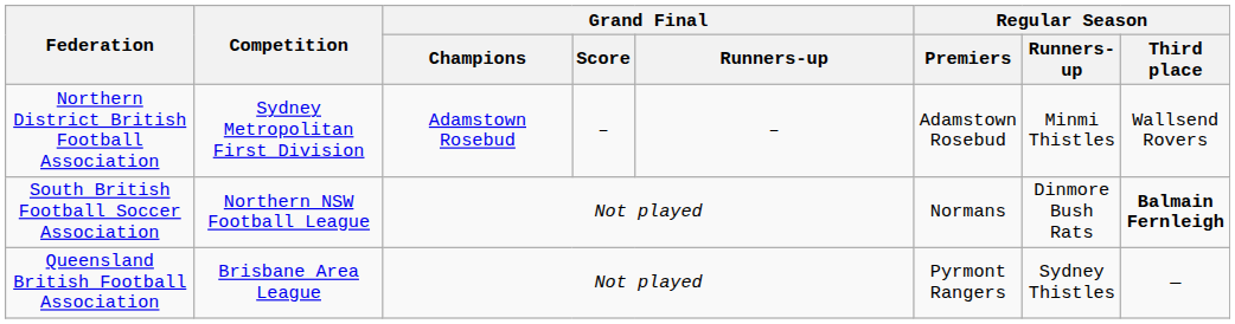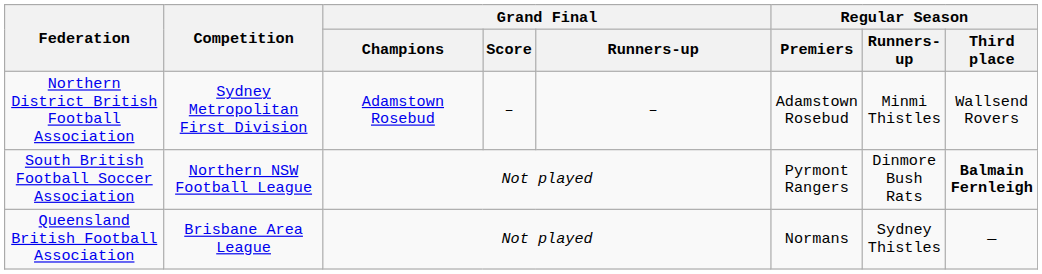South British Football Soccer Association | Regular Season / Premiers: Normans -> Pyrmont Rangers
Queensland British Football Association | Regular Season / Premiers: Pyrmont Rangers -> Normans
